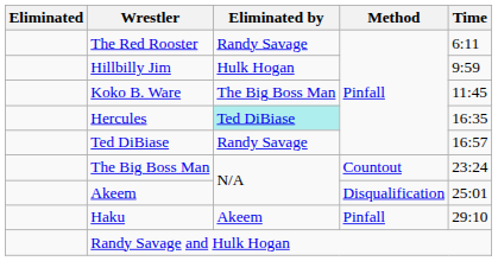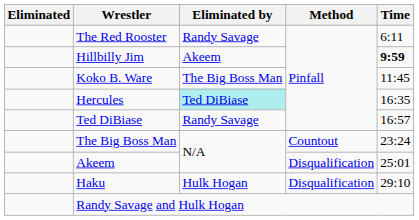Hillbilly Jim | Eliminated by: Hulk Hogan -> Akeem
Hillbilly Jim | Time: normal -> bold
Haku | Eliminated by: Akeem -> Hulk Hogan
Haku | Method: Pinfall -> Disqualification
